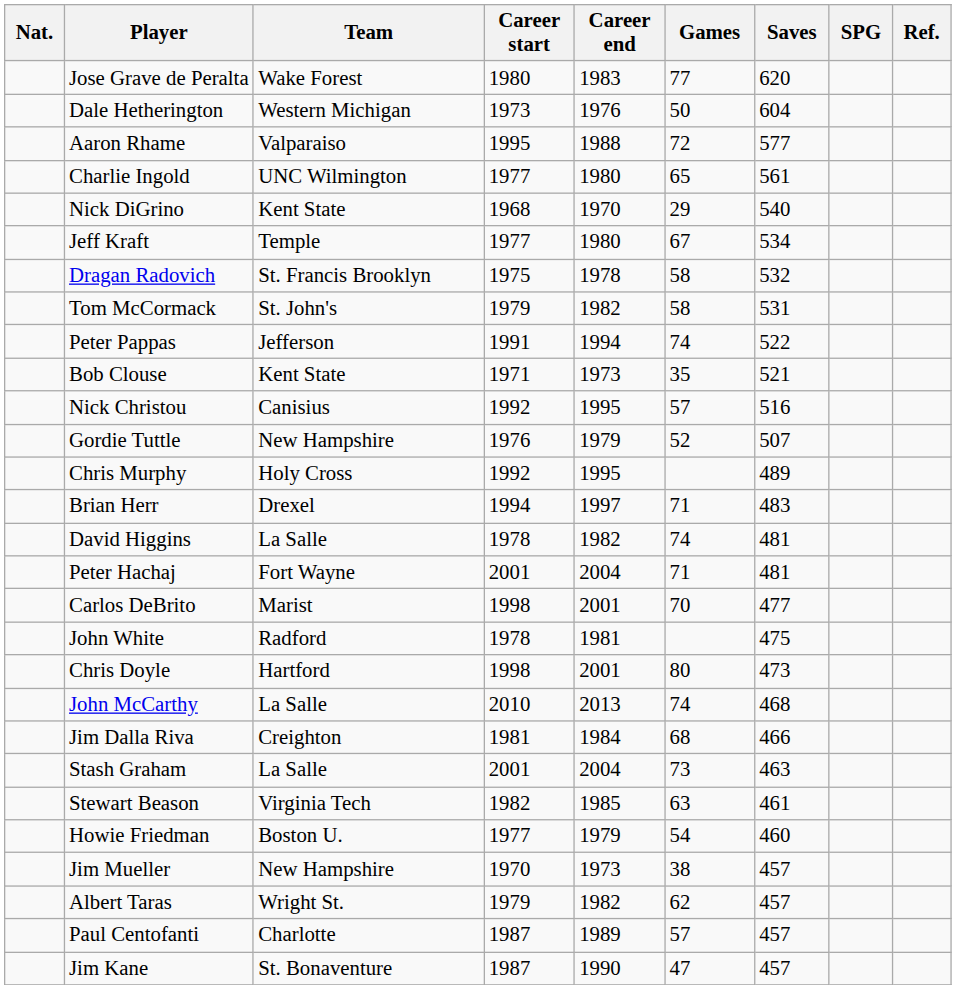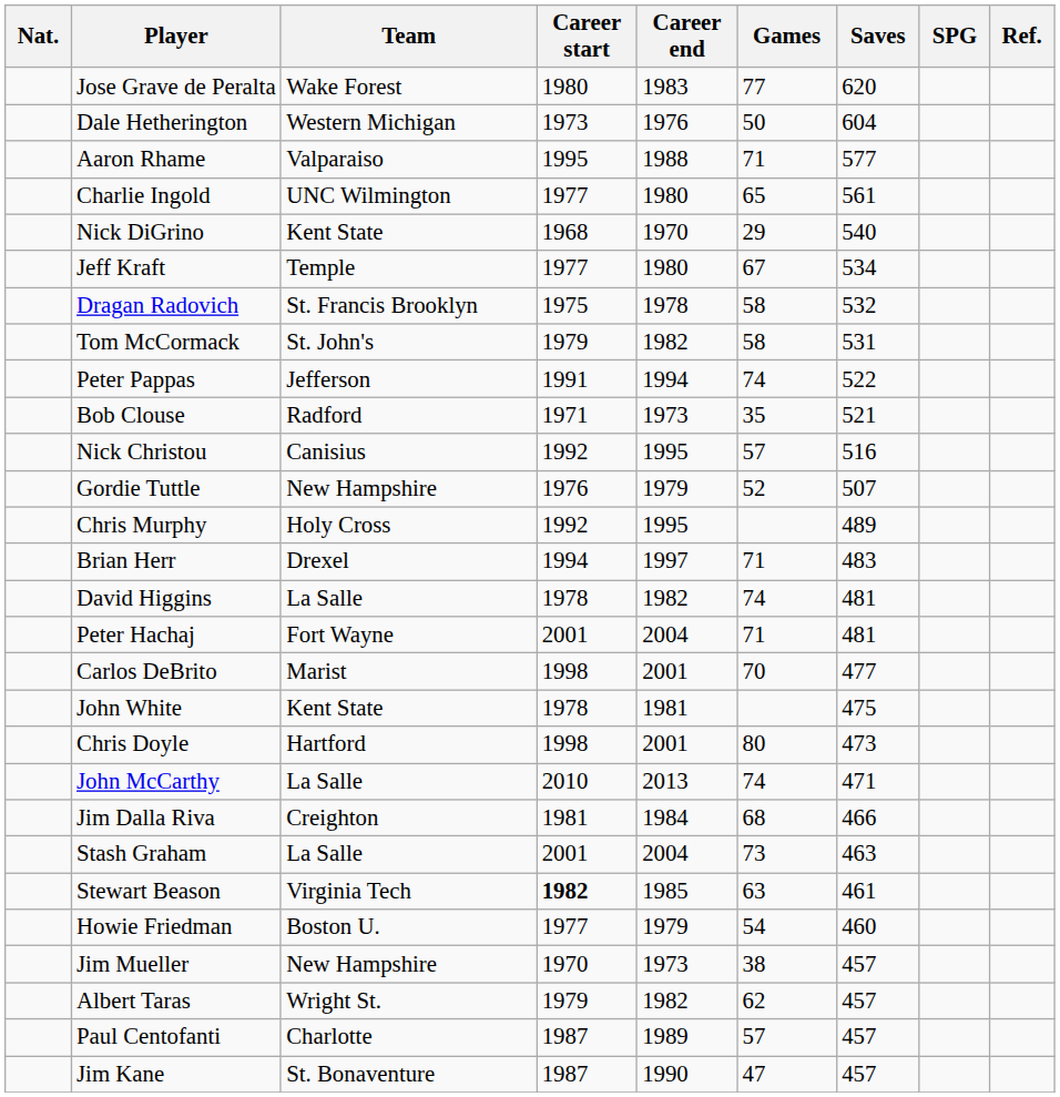Aaron Rhame | Games: 72 -> 71
Bob Clouse | Team: Kent State -> Radford
John White | Team: Radford -> Kent State
John McCarthy | Saves: 468 -> 471
Stewart Beason | Career start: normal -> bold
